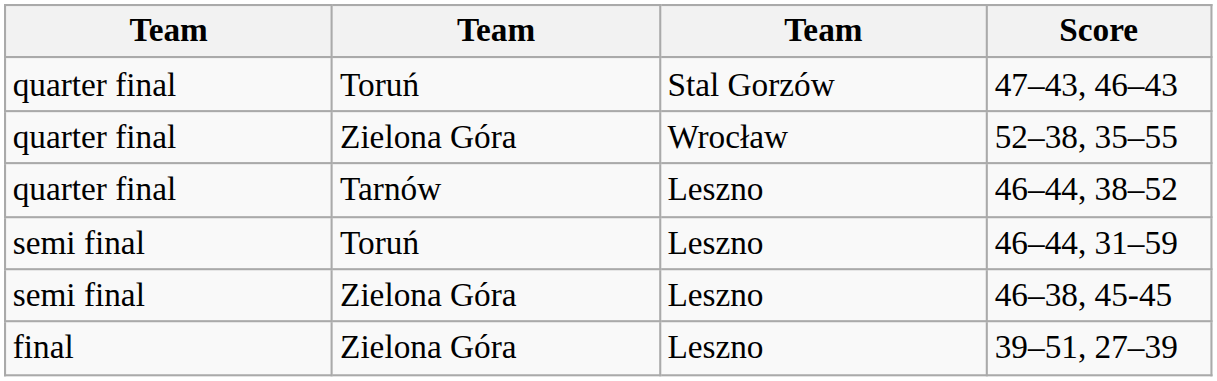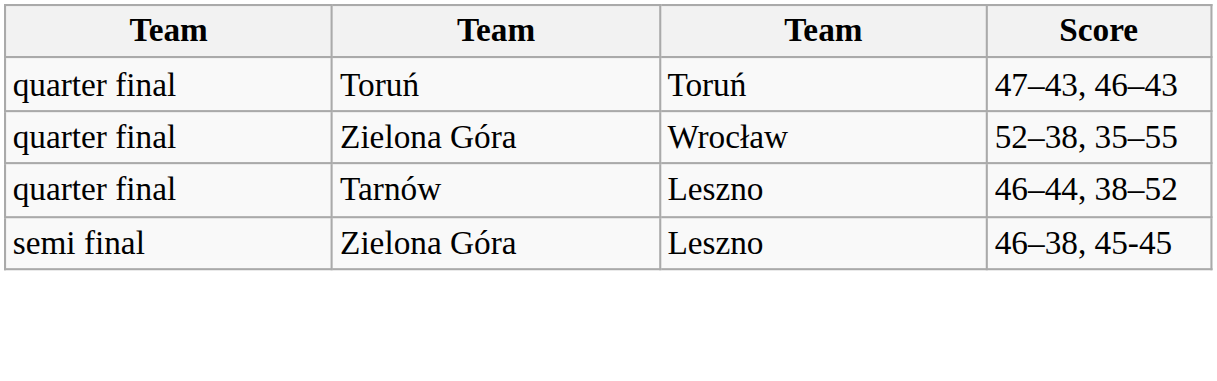47–43, 46–43 | column 3: Stal Gorzów -> Toruń
- row: semi final | Toruń | Leszno | 46–44, 31–59
- row: final | Zielona Góra | Leszno | 39–51, 27–39
